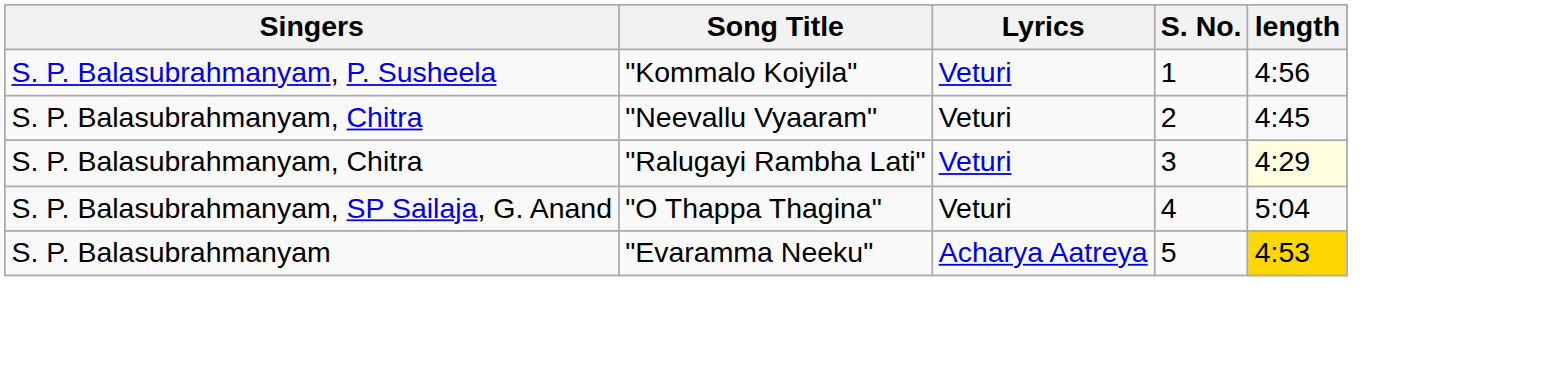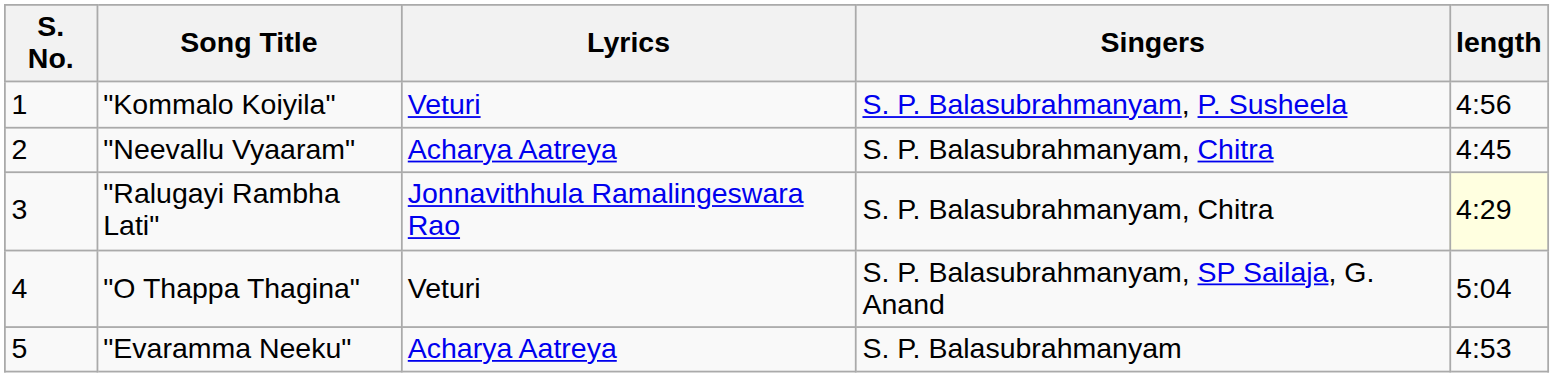columns swapped: S. No. <-> Singers
"Neevallu Vyaaram" | Lyrics: Veturi -> Acharya Aatreya
"Ralugayi Rambha Lati" | Lyrics: Veturi -> Jonnavithhula Ramalingeswara Rao
"Evaramma Neeku" | length: gold background -> no background
